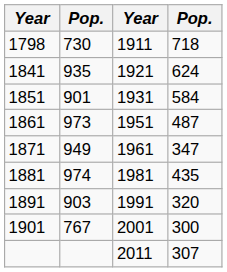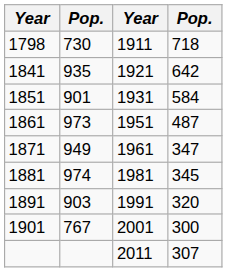1841 | column 4: 624 -> 642
1881 | column 4: 435 -> 345
